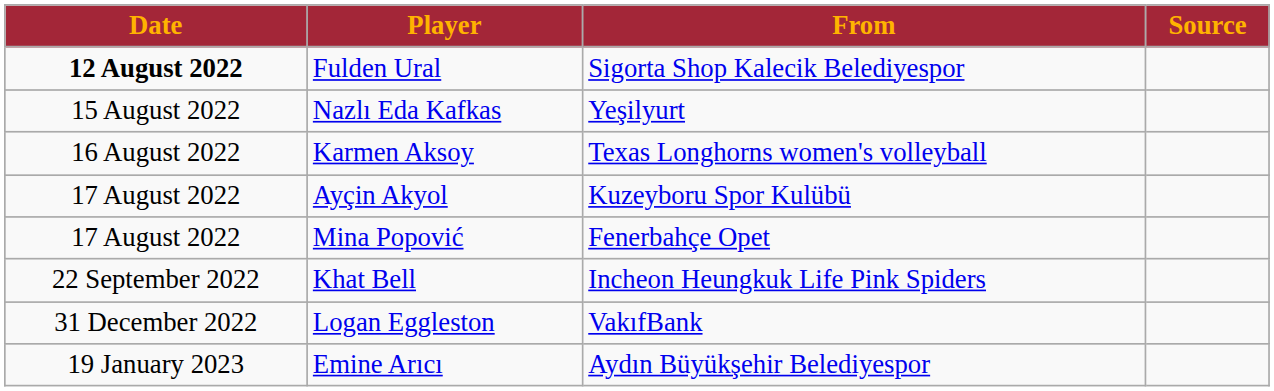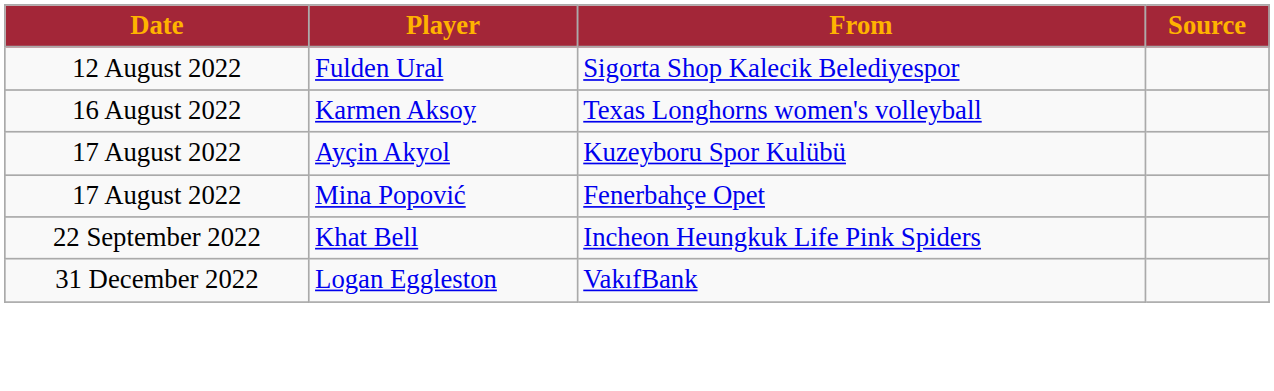Fulden Ural | Date: bold -> normal
- row: 15 August 2022 | Nazlı Eda Kafkas | Yeşilyurt
- row: 19 January 2023 | Emine Arıcı | Aydın Büyükşehir Belediyespor
